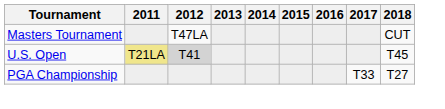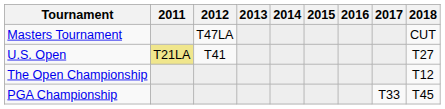U.S. Open | 2012: lightgrey background -> no background
U.S. Open | 2018: T45 -> T27
+ row: The Open Championship | T12
PGA Championship | 2018: T27 -> T45
